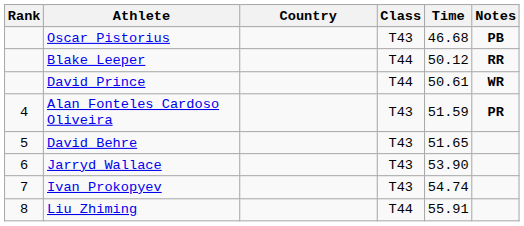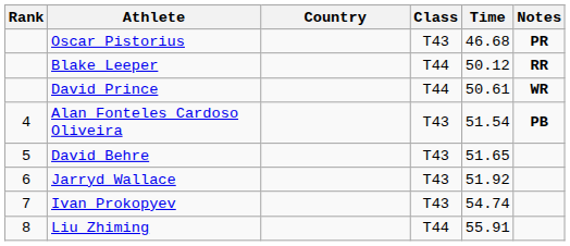Oscar Pistorius | Notes: PB -> PR
Alan Fonteles Cardoso Oliveira | Time: 51.59 -> 51.54
Alan Fonteles Cardoso Oliveira | Notes: PR -> PB
Jarryd Wallace | Time: 53.90 -> 51.92
